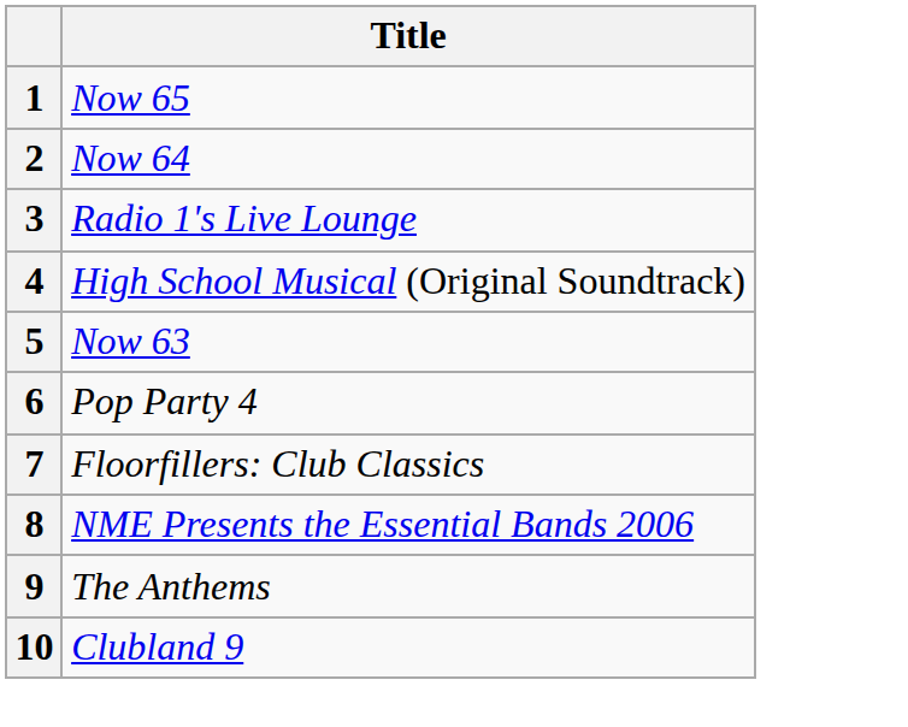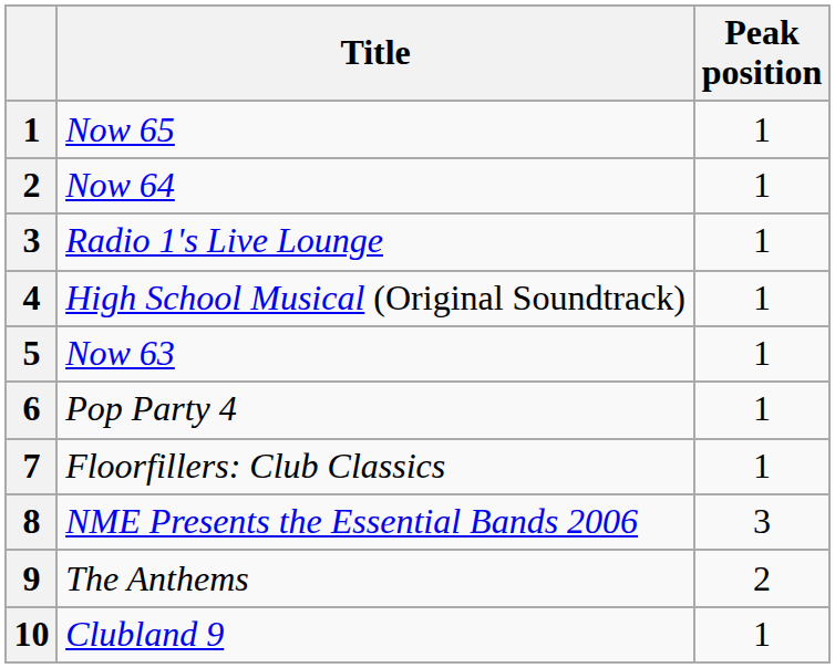+ column: Peak position | 1 | 1 | 1 | 1 | 1 | 1 | 1 | 3 | 2 | 1
